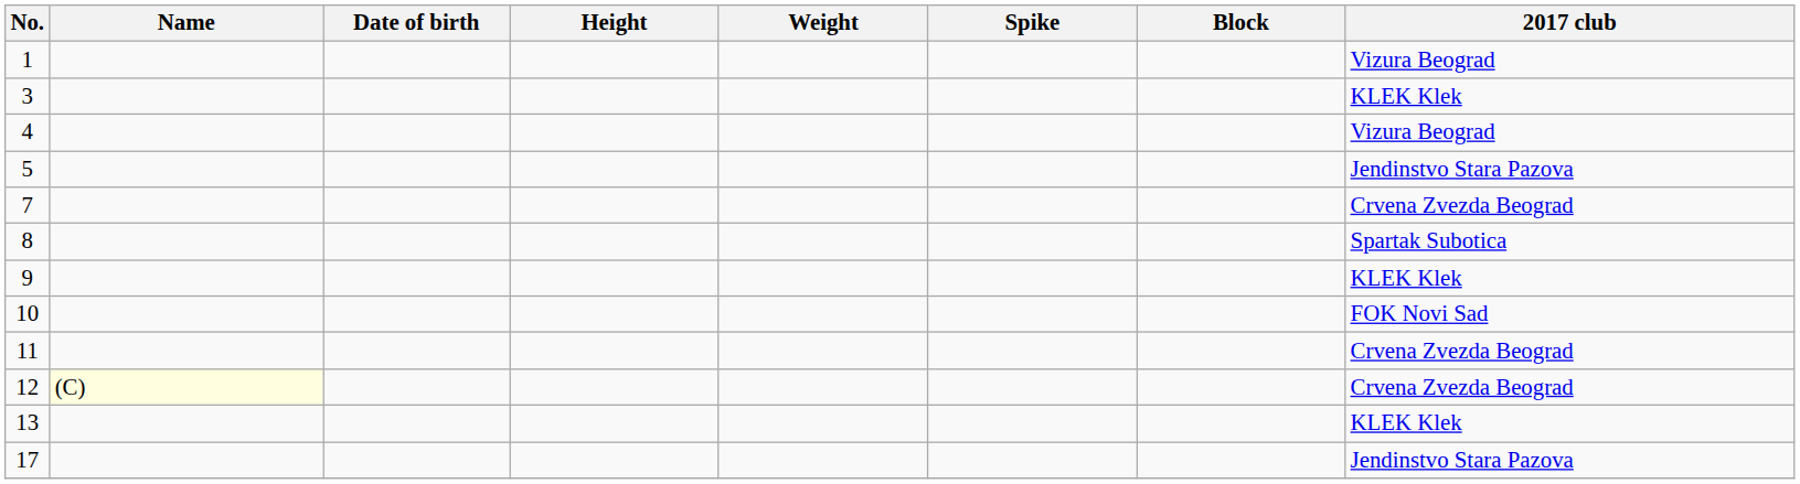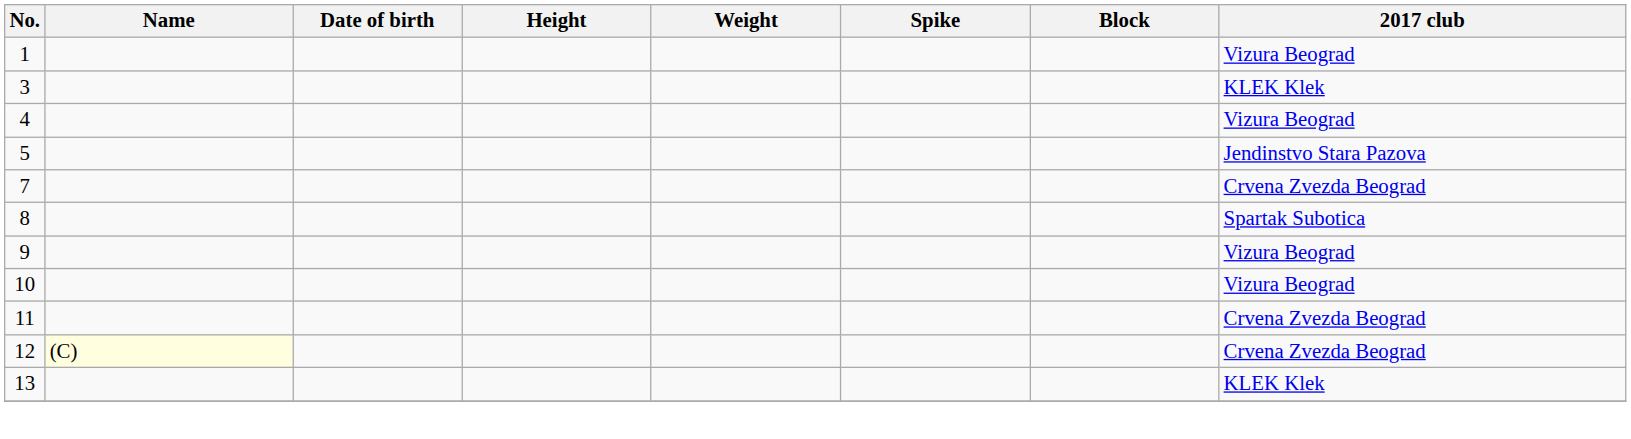9 | 2017 club: KLEK Klek -> Vizura Beograd
10 | 2017 club: FOK Novi Sad -> Vizura Beograd
- row: 17 | Jendinstvo Stara Pazova
